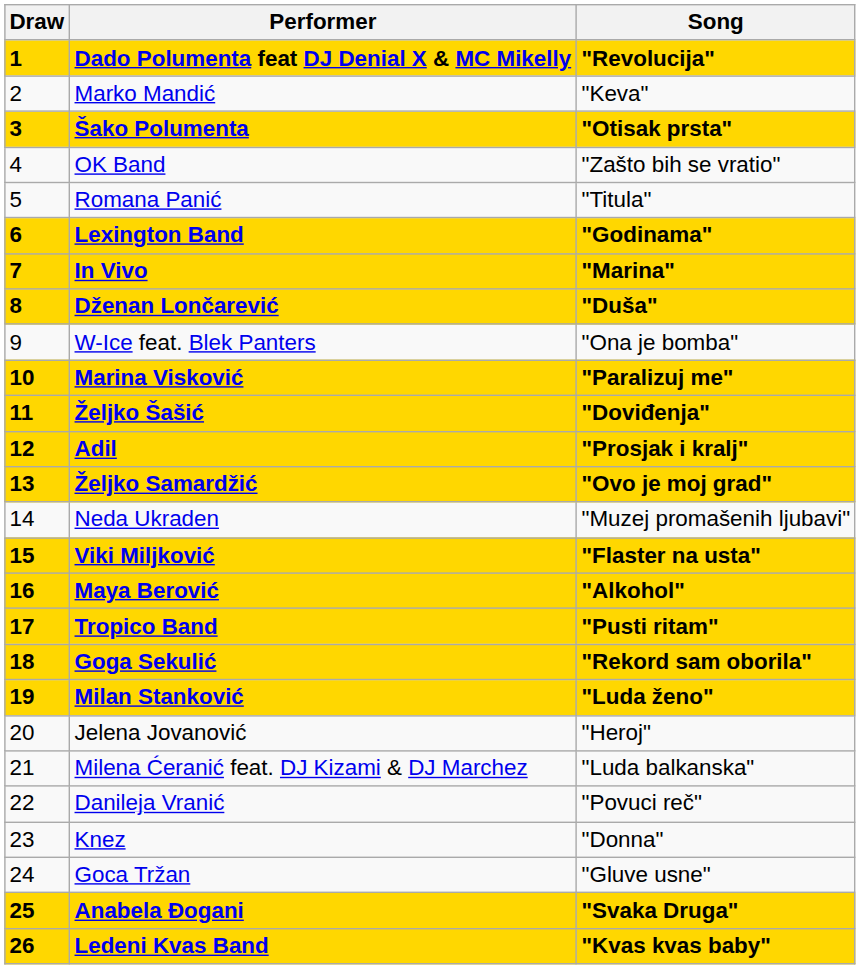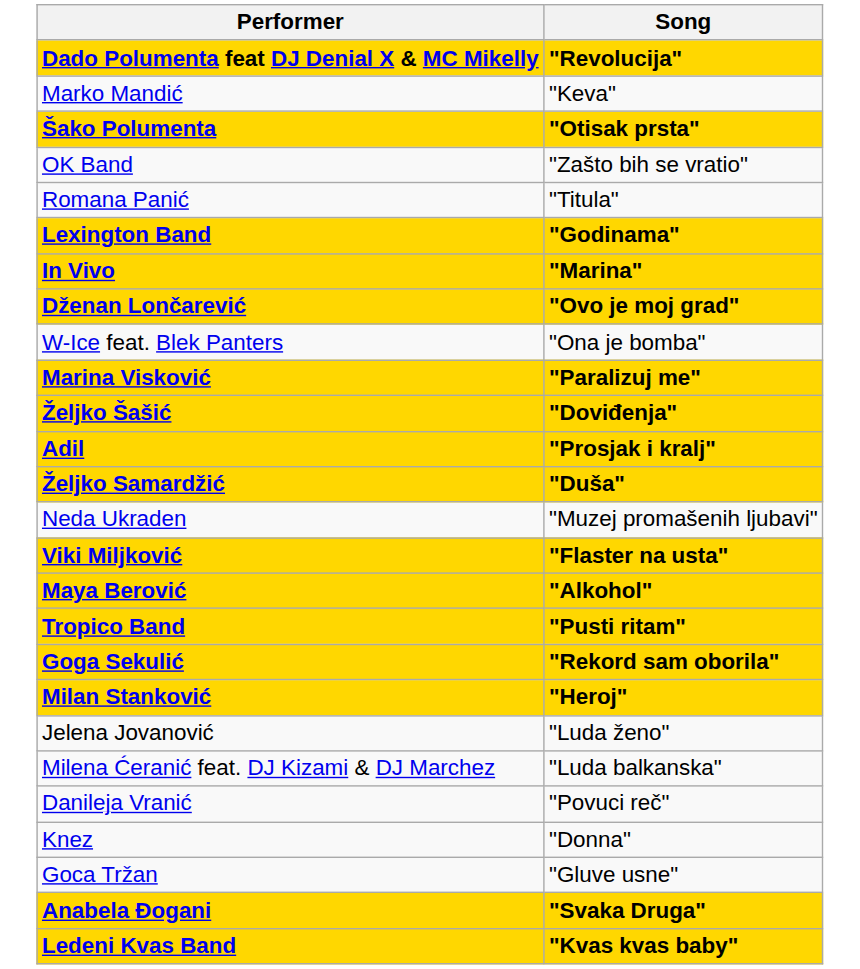- column: Draw | 1 | 2 | 3 | 4 | 5 | 6 | 7 | 8 | 9 | 10 | 11 | 12 | 13 | 14 | 15 | 16 | 17 | 18 | 19 | 20 | 21 | 22 | 23 | 24 | 25 | 26
Dženan Lončarević | Song: "Duša" -> "Ovo je moj grad"
Željko Samardžić | Song: "Ovo je moj grad" -> "Duša"
Milan Stanković | Song: "Luda ženo" -> "Heroj"
Jelena Jovanović | Song: "Heroj" -> "Luda ženo"
